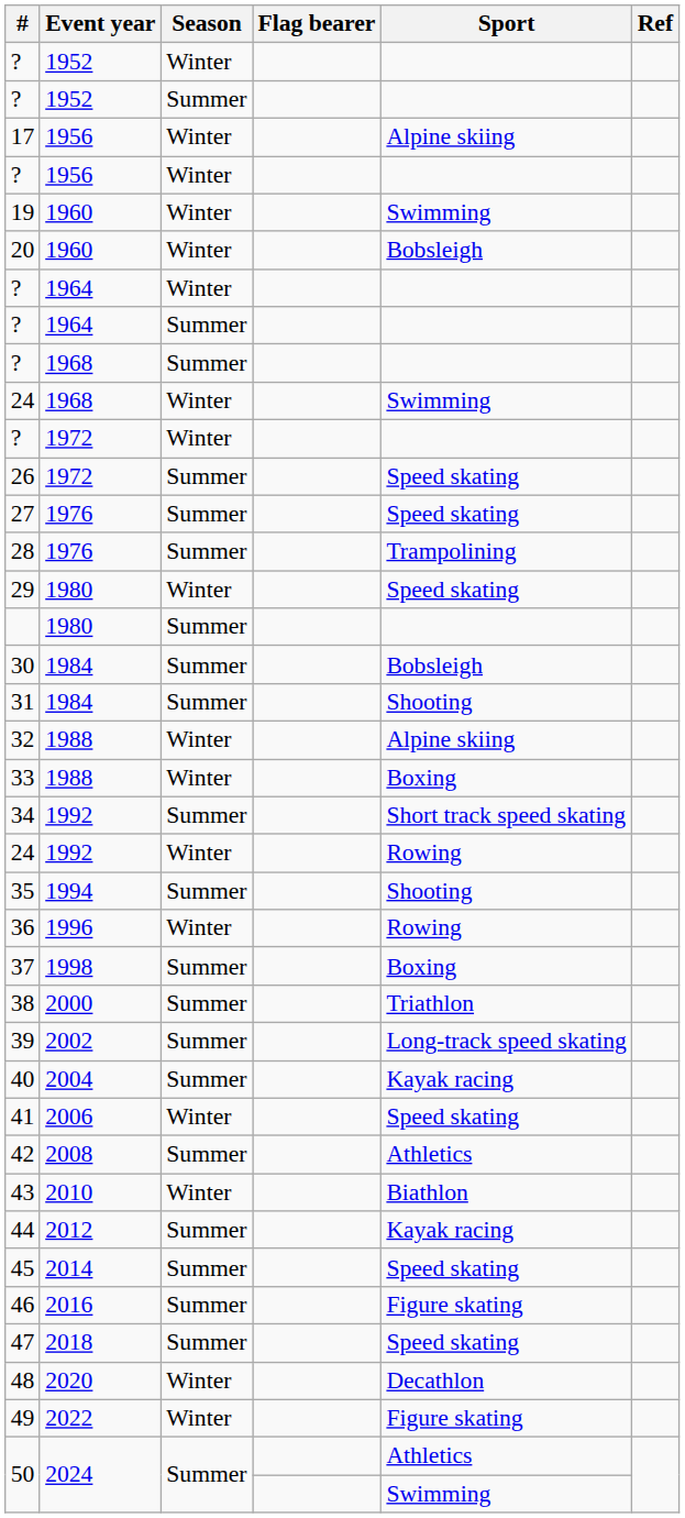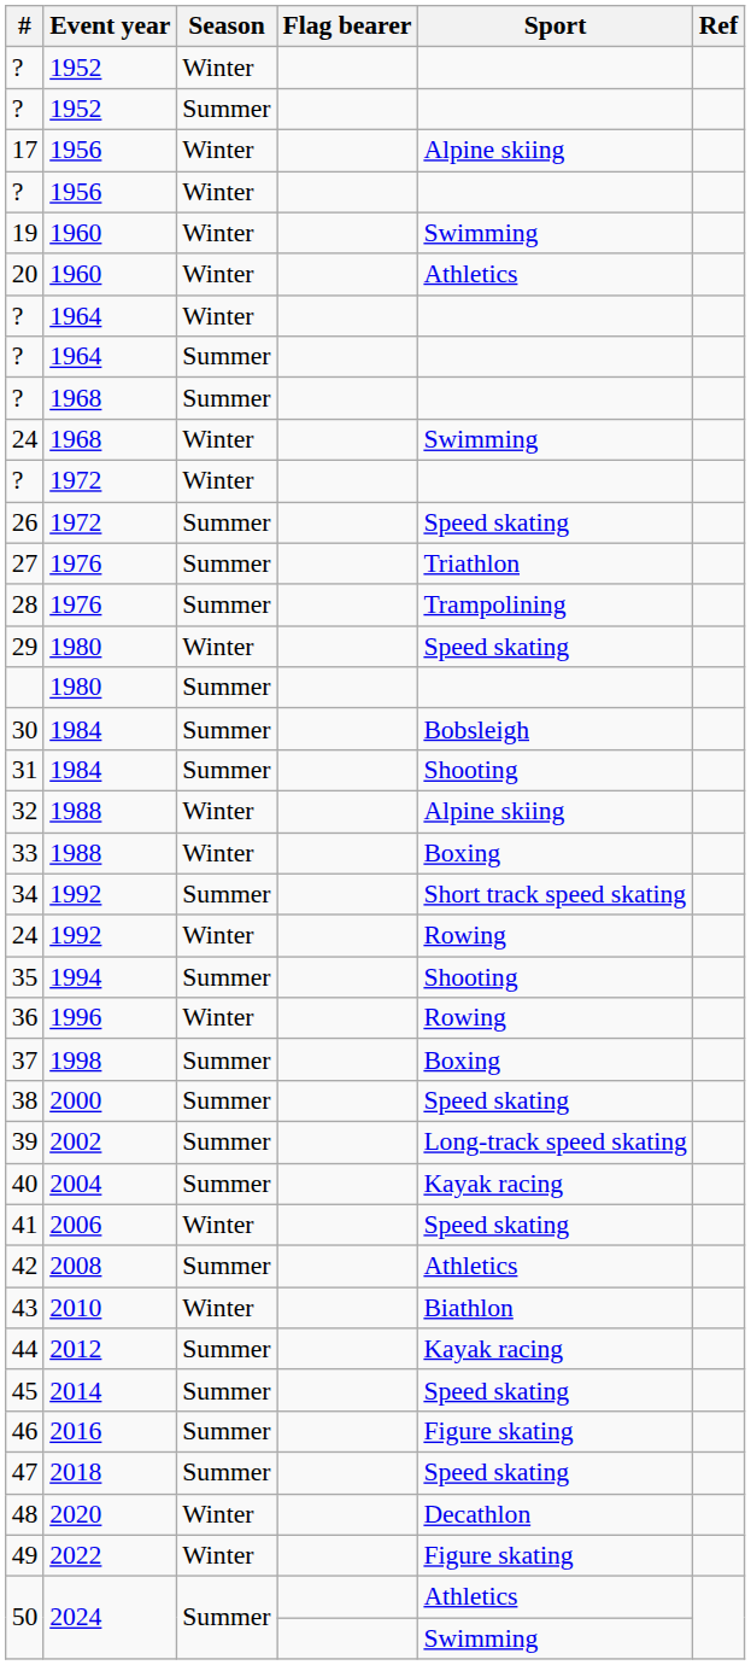20 | Sport: Bobsleigh -> Athletics
27 | Sport: Speed skating -> Triathlon
38 | Sport: Triathlon -> Speed skating
